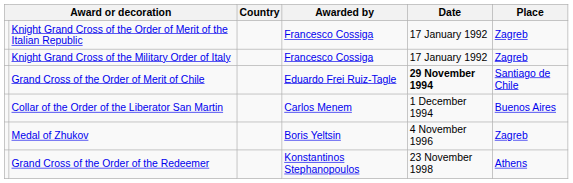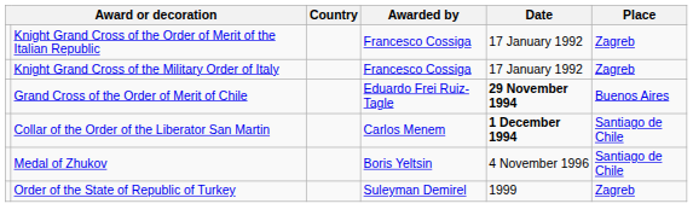Grand Cross of the Order of Merit of Chile | Place: Santiago de Chile -> Buenos Aires
Collar of the Order of the Liberator San Martin | Date: normal -> bold
Collar of the Order of the Liberator San Martin | Place: Buenos Aires -> Santiago de Chile
Medal of Zhukov | Place: Zagreb -> Santiago de Chile
- row: Grand Cross of the Order of the Redeemer | Konstantinos Stephanopoulos | 23 November 1998 | Athens
+ row: Order of the State of Republic of Turkey | Suleyman Demirel | 1999 | Zagreb
